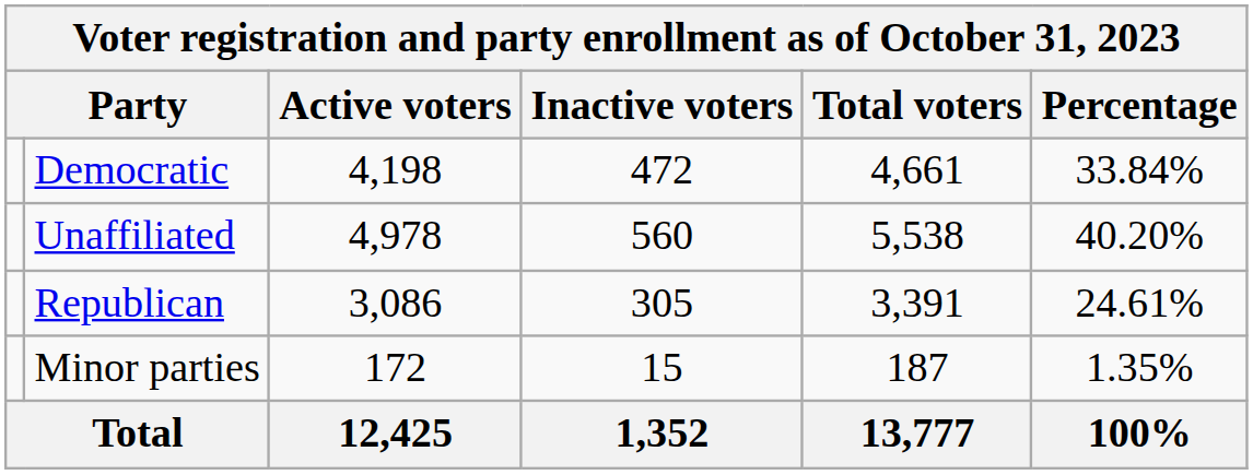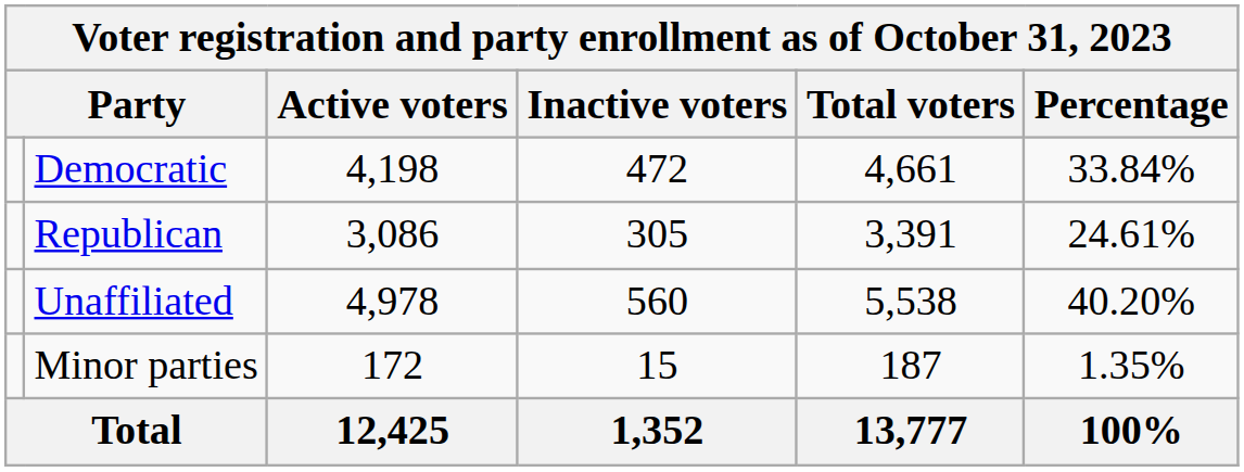rows swapped: Republican <-> Unaffiliated
